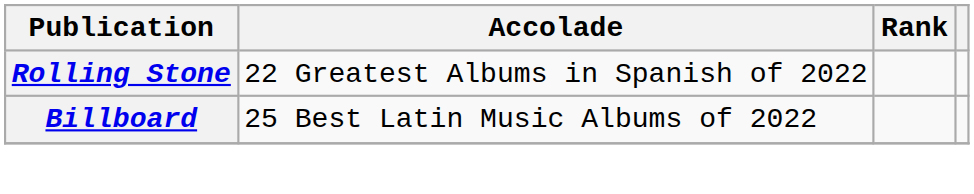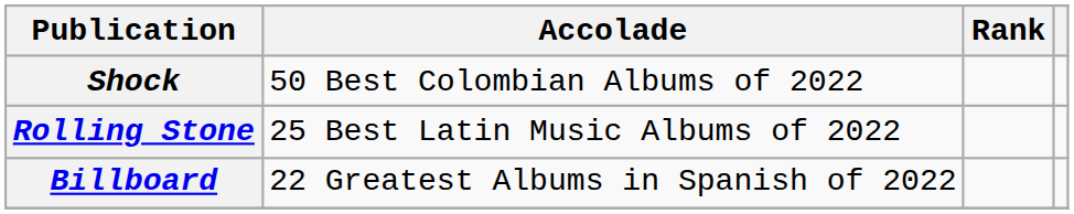+ row: Shock | 50 Best Colombian Albums of 2022
Rolling Stone | Accolade: 22 Greatest Albums in Spanish of 2022 -> 25 Best Latin Music Albums of 2022
Billboard | Accolade: 25 Best Latin Music Albums of 2022 -> 22 Greatest Albums in Spanish of 2022
